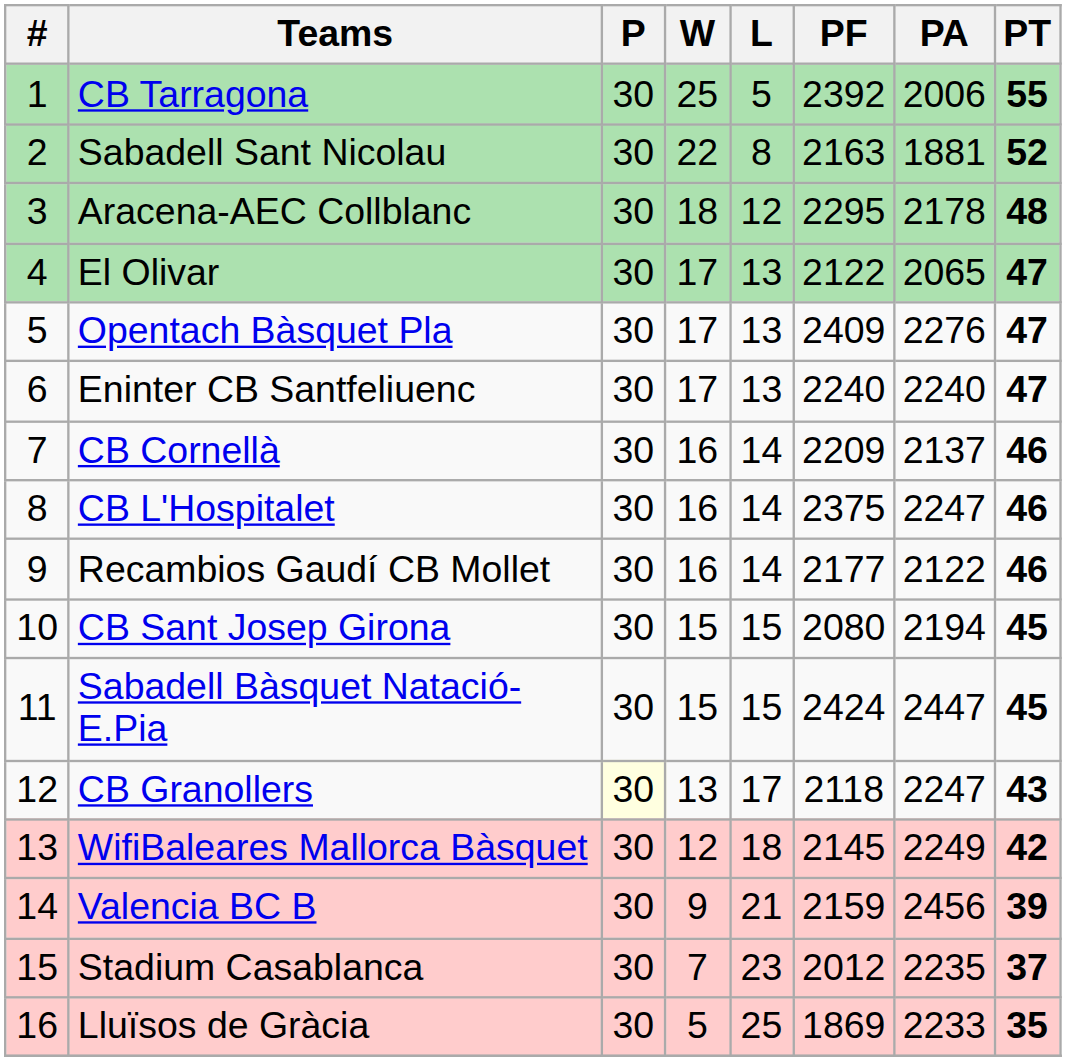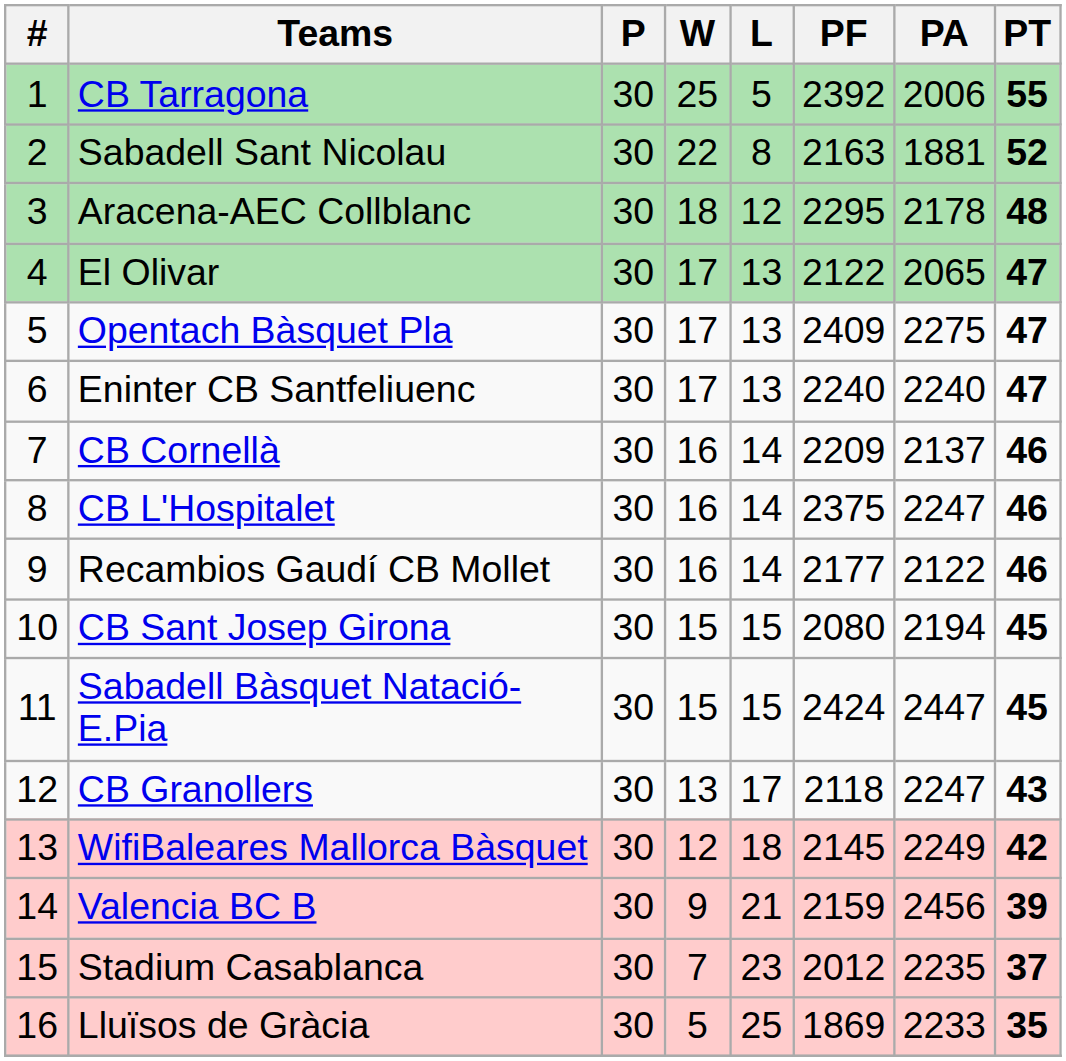Opentach Bàsquet Pla | PA: 2276 -> 2275
CB Granollers | P: lightyellow background -> no background
